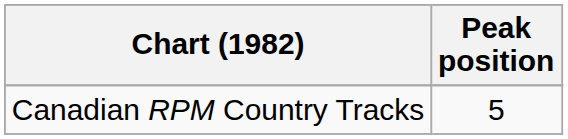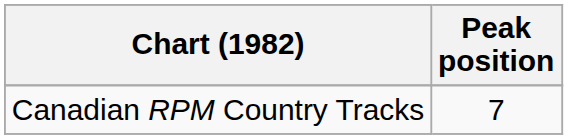Canadian RPM Country Tracks | Peak position: 5 -> 7
